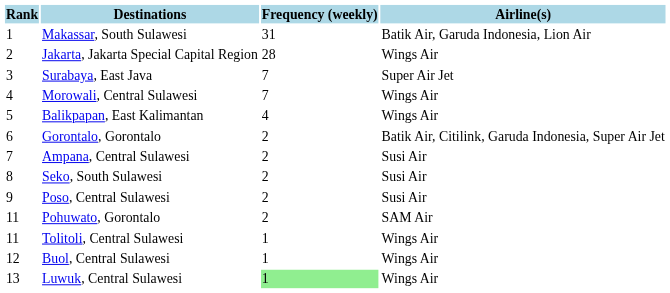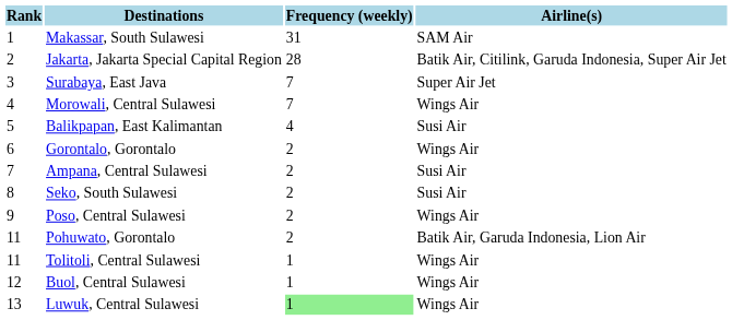Makassar, South Sulawesi | Airline(s): Batik Air, Garuda Indonesia, Lion Air -> SAM Air
Jakarta, Jakarta Special Capital Region | Airline(s): Wings Air -> Batik Air, Citilink, Garuda Indonesia, Super Air Jet
Balikpapan, East Kalimantan | Airline(s): Wings Air -> Susi Air
Gorontalo, Gorontalo | Airline(s): Batik Air, Citilink, Garuda Indonesia, Super Air Jet -> Wings Air
Poso, Central Sulawesi | Airline(s): Susi Air -> Wings Air
Pohuwato, Gorontalo | Airline(s): SAM Air -> Batik Air, Garuda Indonesia, Lion Air
